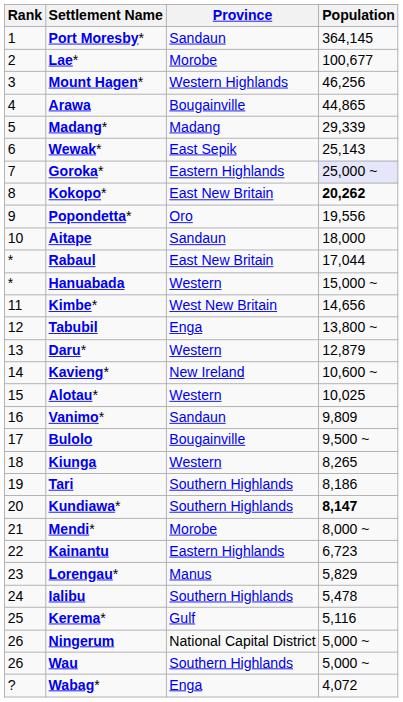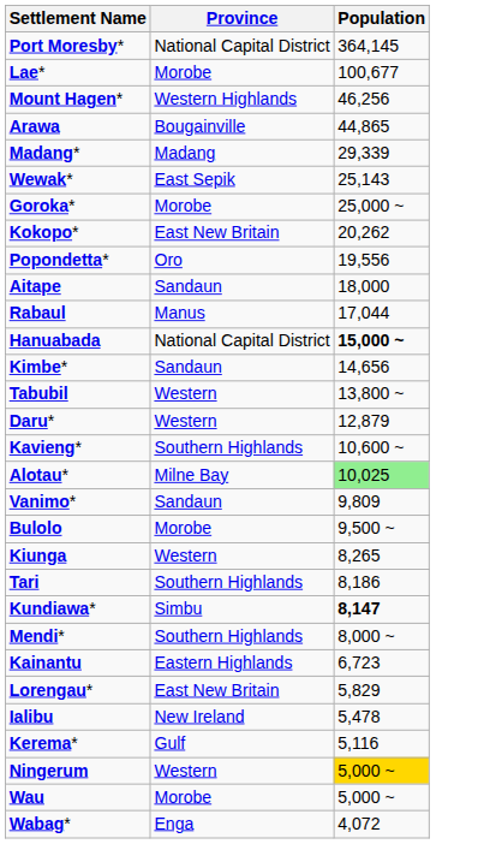- column: Rank | 1 | 2 | 3 | 4 | 5 | 6 | 7 | 8 | 9 | 10 | * | * | 11 | 12 | 13 | 14 | 15 | 16 | 17 | 18 | 19 | 20 | 21 | 22 | 23 | 24 | 25 | 26 | 26 | ?
Port Moresby* | Province: Sandaun -> National Capital District
Goroka* | Province: Eastern Highlands -> Morobe
Goroka* | Population: lavender background -> no background
Kokopo* | Population: bold -> normal
Rabaul | Province: East New Britain -> Manus
Hanuabada | Province: Western -> National Capital District
Hanuabada | Population: normal -> bold
Kimbe* | Province: West New Britain -> Sandaun
Tabubil | Province: Enga -> Western
Kavieng* | Province: New Ireland -> Southern Highlands
Alotau* | Province: Western -> Milne Bay
Alotau* | Population: no background -> lightgreen background
Bulolo | Province: Bougainville -> Morobe
Kundiawa* | Province: Southern Highlands -> Simbu
Mendi* | Province: Morobe -> Southern Highlands
Lorengau* | Province: Manus -> East New Britain
Ialibu | Province: Southern Highlands -> New Ireland
Ningerum | Province: National Capital District -> Western
Ningerum | Population: no background -> gold background
Wau | Province: Southern Highlands -> Morobe
